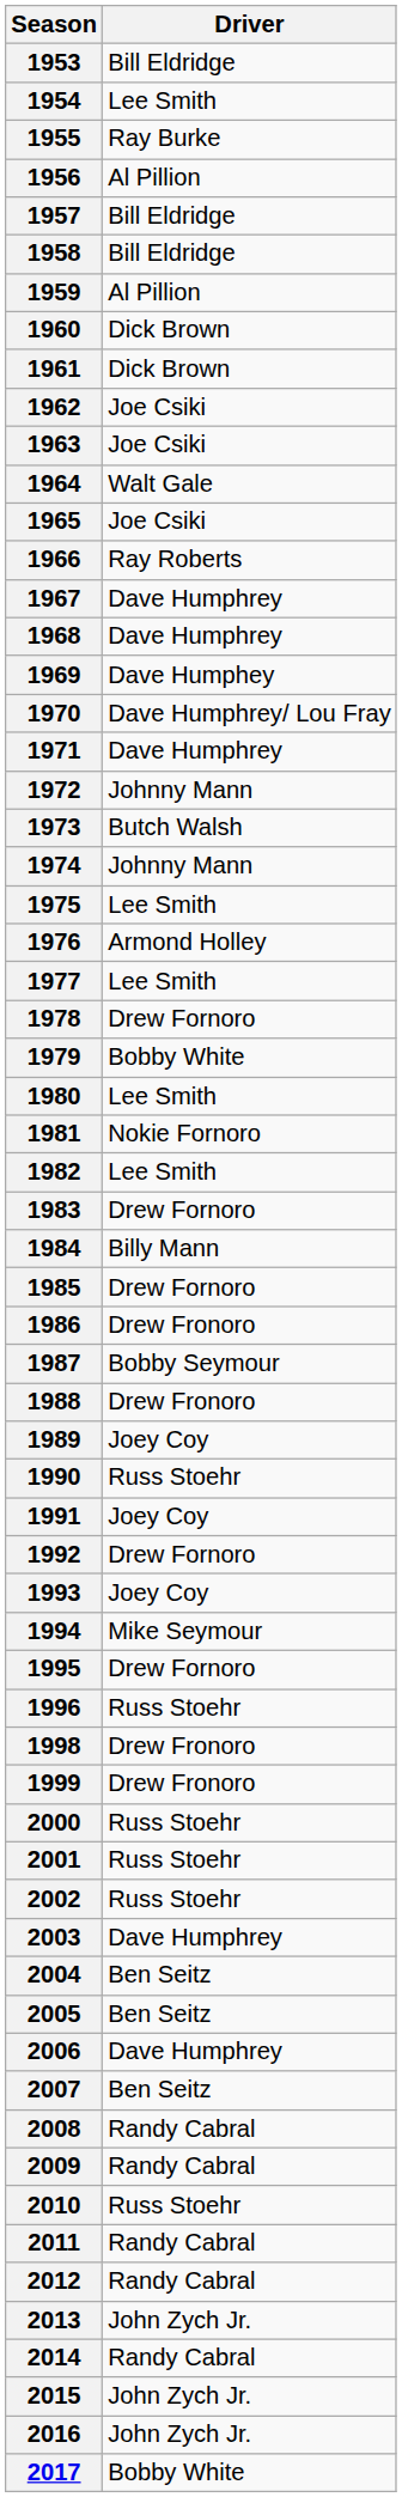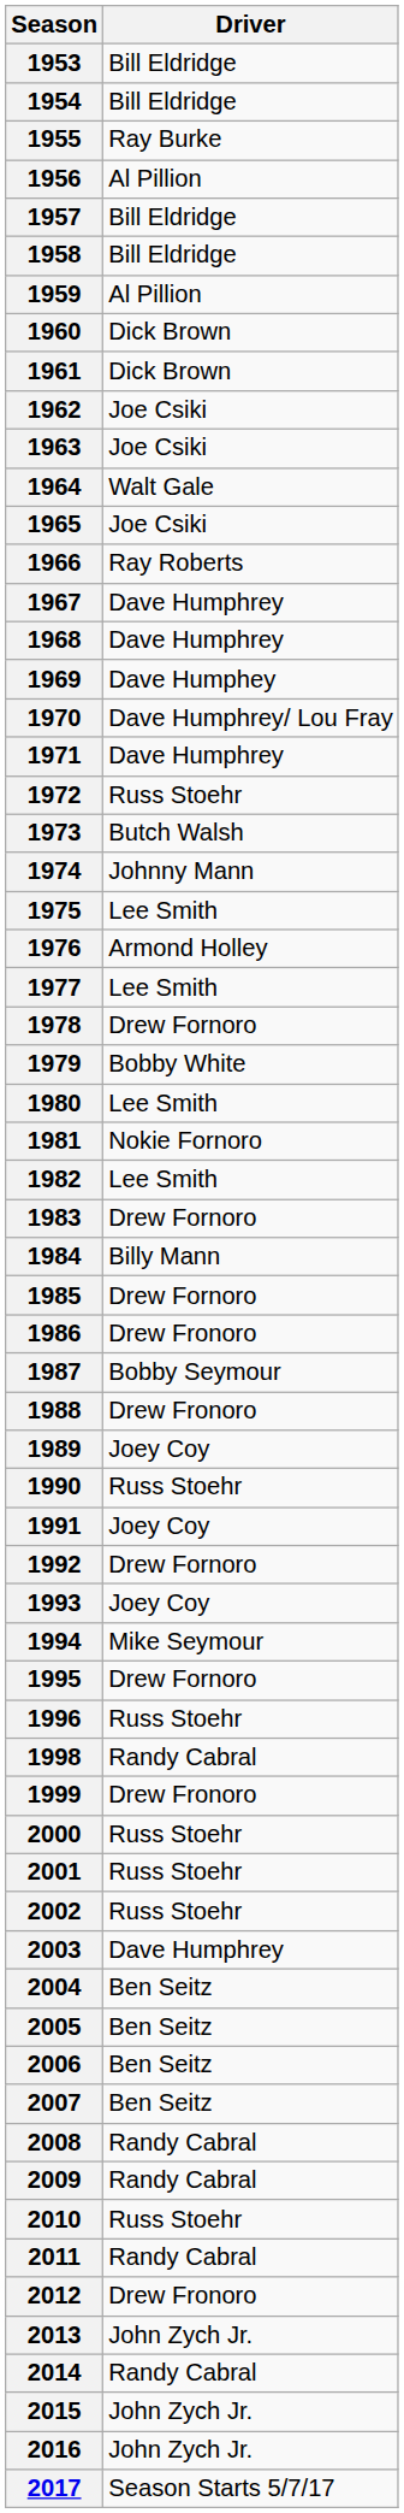1954 | Driver: Lee Smith -> Bill Eldridge
1972 | Driver: Johnny Mann -> Russ Stoehr
1998 | Driver: Drew Fronoro -> Randy Cabral
2006 | Driver: Dave Humphrey -> Ben Seitz
2012 | Driver: Randy Cabral -> Drew Fronoro
2017 | Driver: Bobby White -> Season Starts 5/7/17
